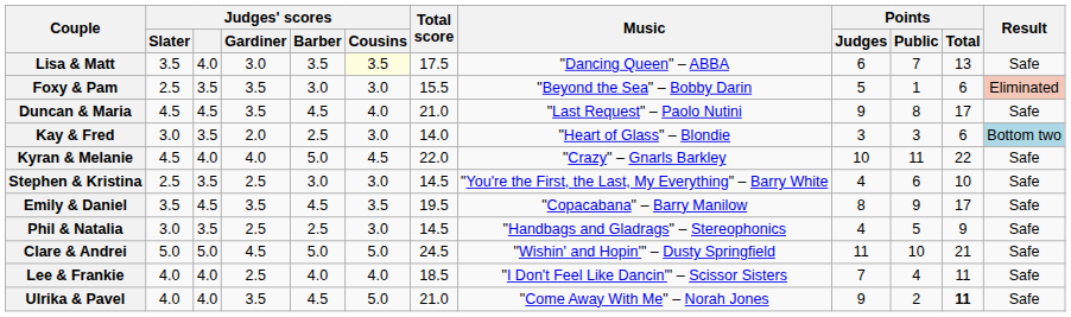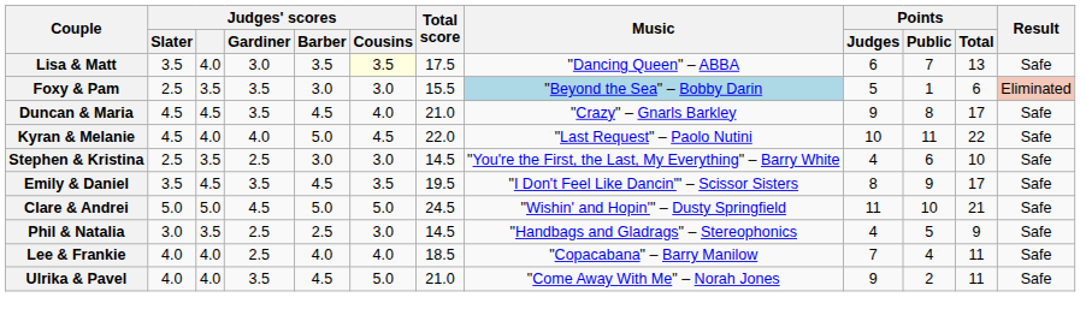Foxy & Pam | Music: no background -> lightblue background
Duncan & Maria | Music: "Last Request" – Paolo Nutini -> "Crazy" – Gnarls Barkley
- row: Kay & Fred | 3.0 | 3.5 | 2.0 | 2.5 | 3.0 | 14.0 | "Heart of Glass" – Blondie | 3 | 3 | 6 | Bottom two
Kyran & Melanie | Music: "Crazy" – Gnarls Barkley -> "Last Request" – Paolo Nutini
Emily & Daniel | Music: "Copacabana" – Barry Manilow -> "I Don't Feel Like Dancin'" – Scissor Sisters
rows swapped: Phil & Natalia <-> Clare & Andrei
Lee & Frankie | Music: "I Don't Feel Like Dancin'" – Scissor Sisters -> "Copacabana" – Barry Manilow
Ulrika & Pavel | Points / Total: bold -> normal
